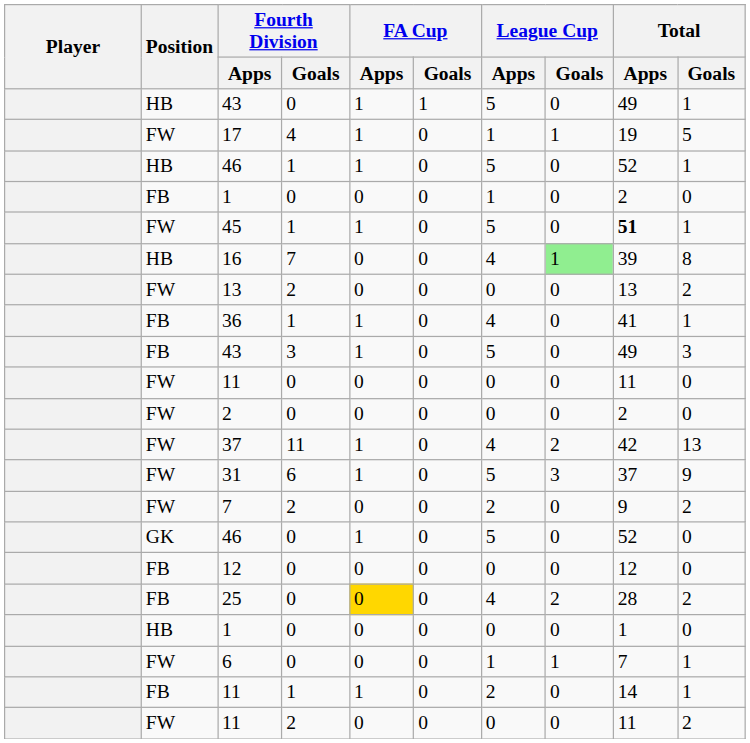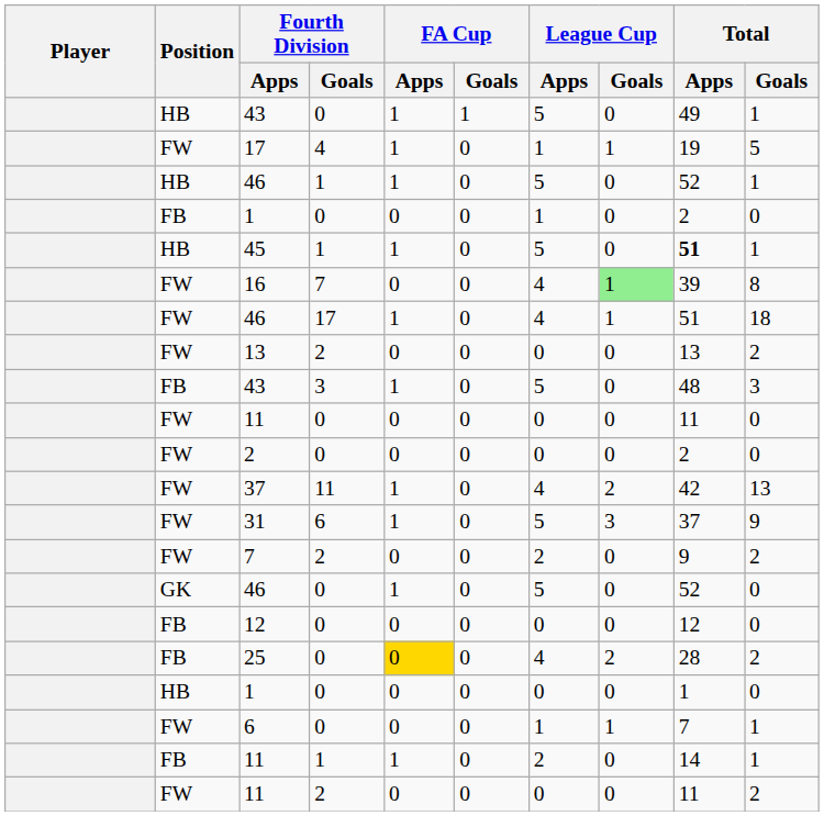45 | Position: FW -> HB
16 | Position: HB -> FW
+ row: FW | 46 | 17 | 1 | 0 | 4 | 1 | 51 | 18
- row: FB | 36 | 1 | 1 | 0 | 4 | 0 | 41 | 1
43 / 3 | Total / Apps: 49 -> 48
